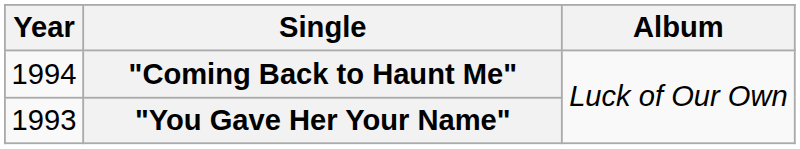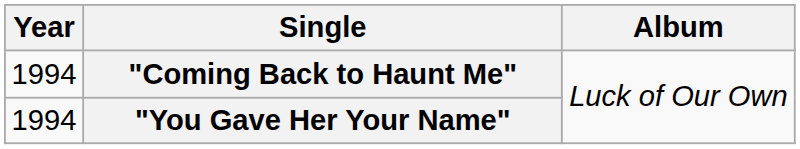"You Gave Her Your Name" | Year: 1993 -> 1994
